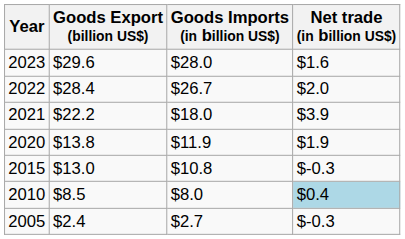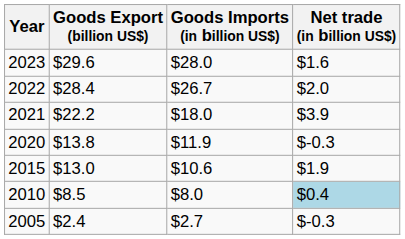2020 | Net trade (in billion US$): $1.9 -> $-0.3
2015 | Goods Imports (in billion US$): $10.8 -> $10.6
2015 | Net trade (in billion US$): $-0.3 -> $1.9
